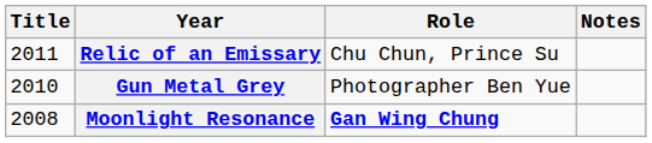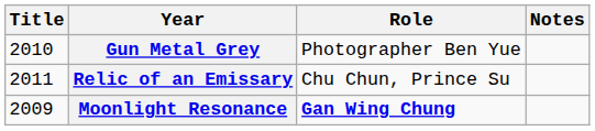rows swapped: Relic of an Emissary <-> Gun Metal Grey
Moonlight Resonance | Title: 2008 -> 2009
